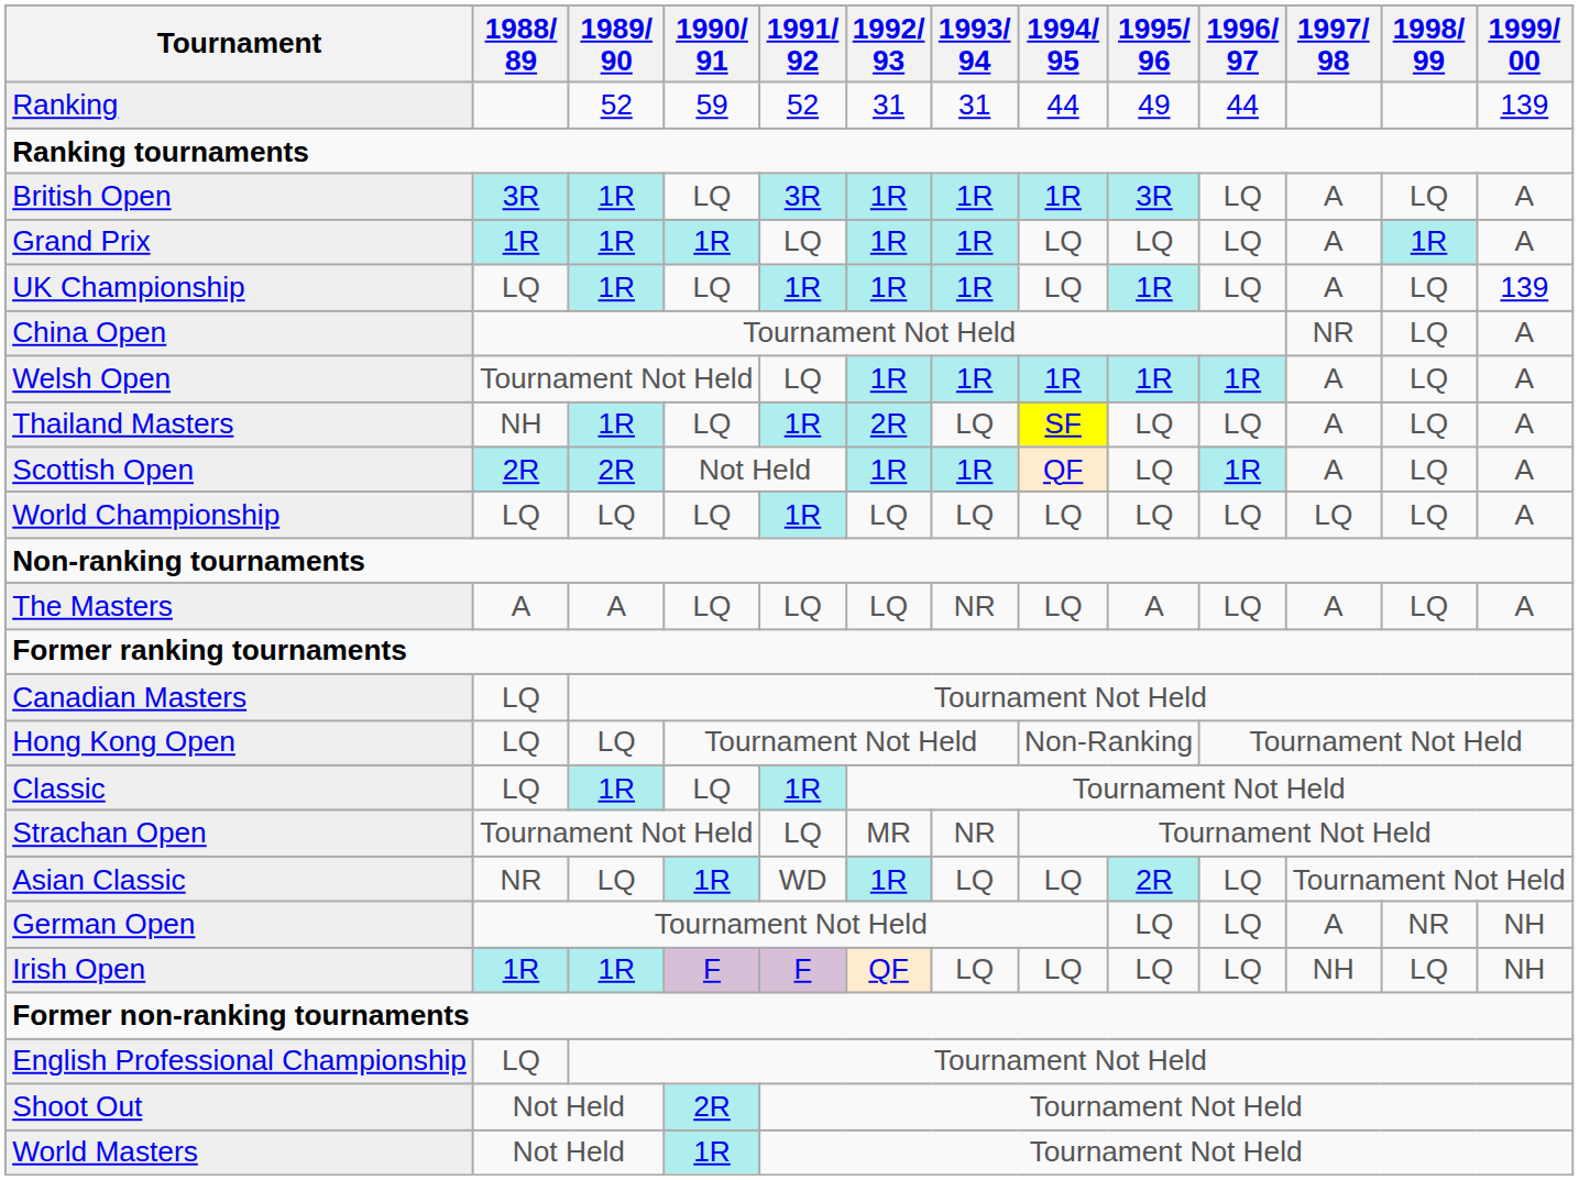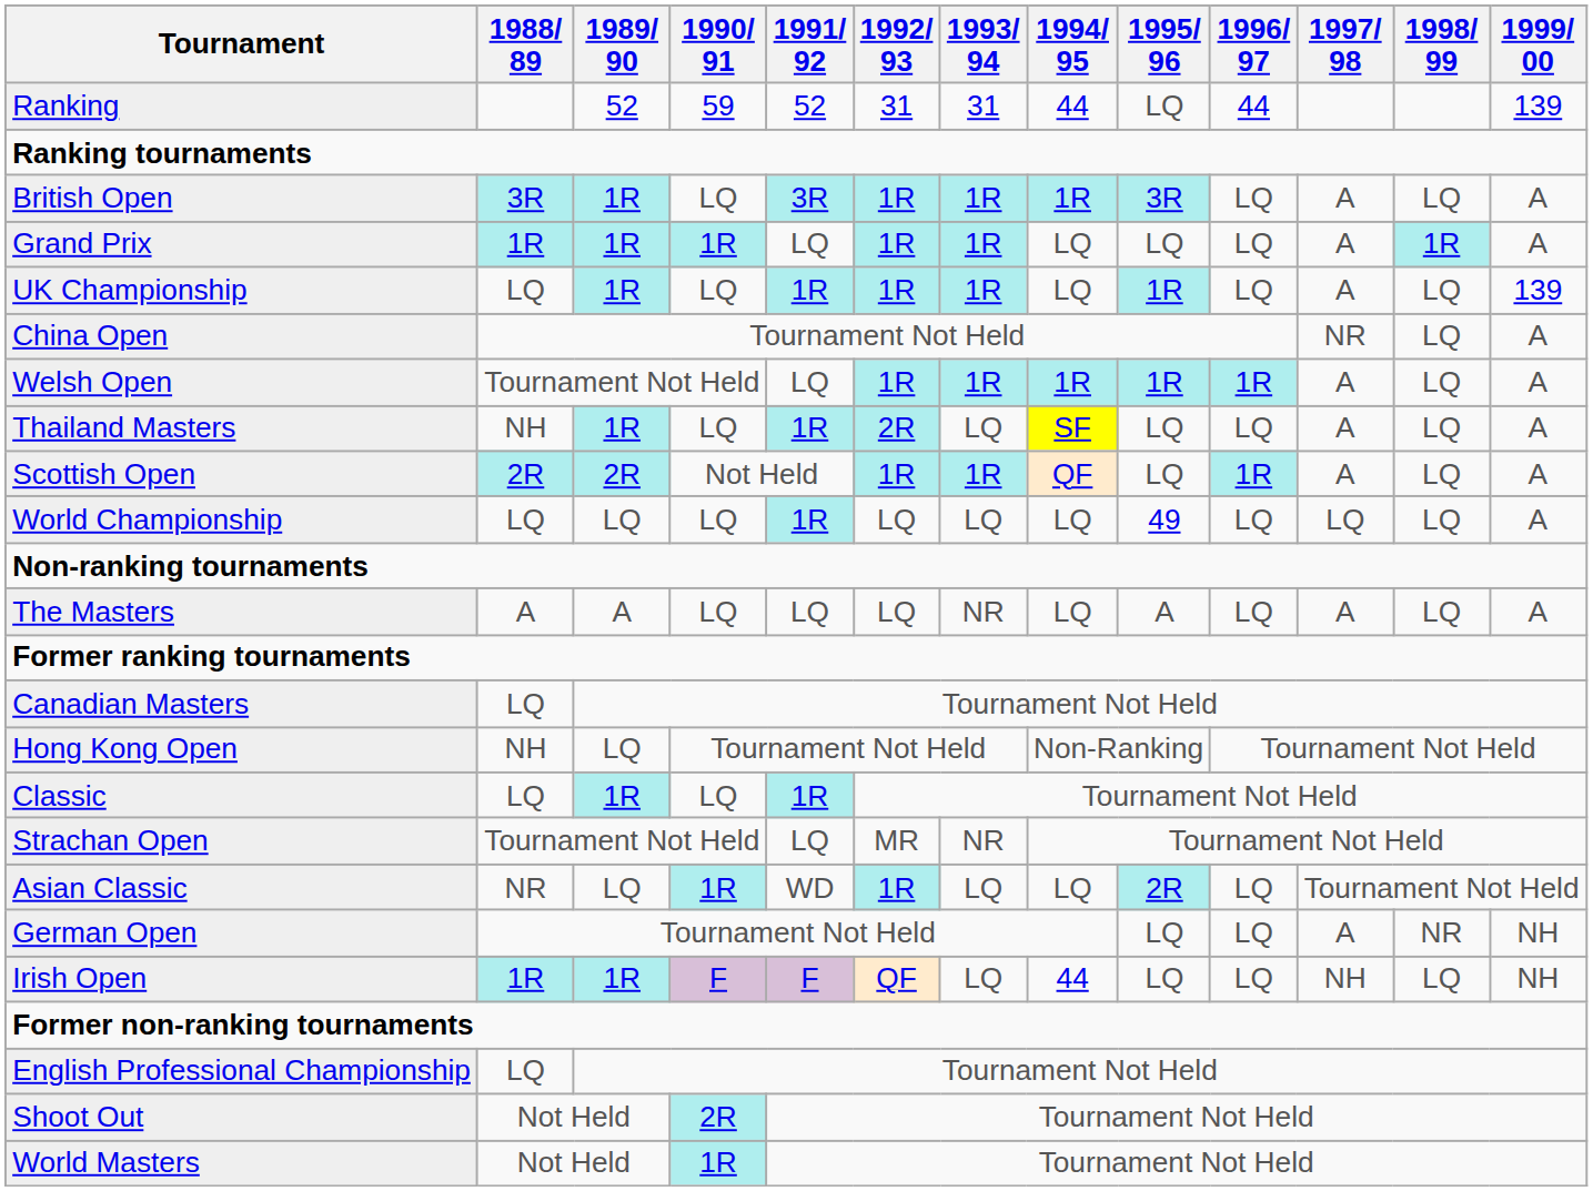Ranking | 1995/ 96: 49 -> LQ
World Championship | 1995/ 96: LQ -> 49
Hong Kong Open | 1988/ 89: LQ -> NH
Irish Open | 1994/ 95: LQ -> 44
